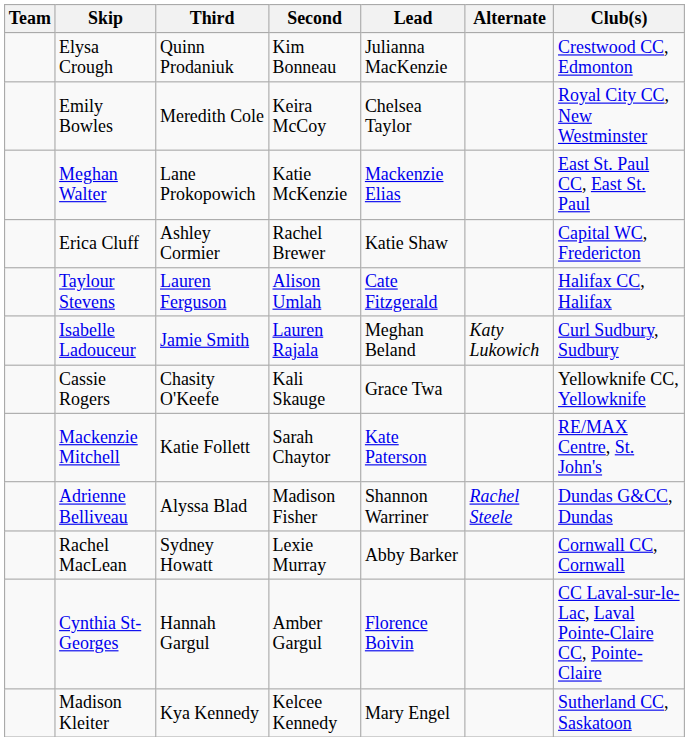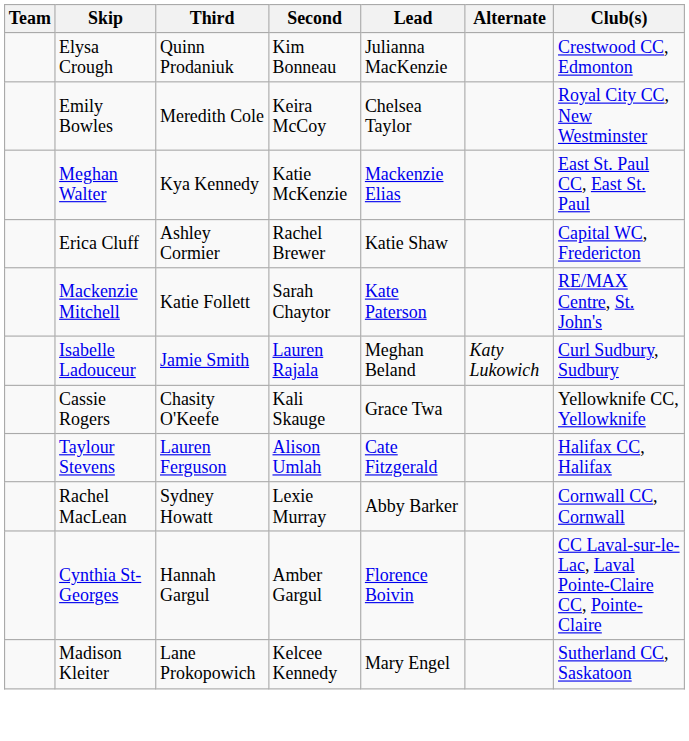Meghan Walter | Third: Lane Prokopowich -> Kya Kennedy
rows swapped: Mackenzie Mitchell <-> Taylour Stevens
- row: Adrienne Belliveau | Alyssa Blad | Madison Fisher | Shannon Warriner | Rachel Steele | Dundas G&CC, Dundas
Madison Kleiter | Third: Kya Kennedy -> Lane Prokopowich
